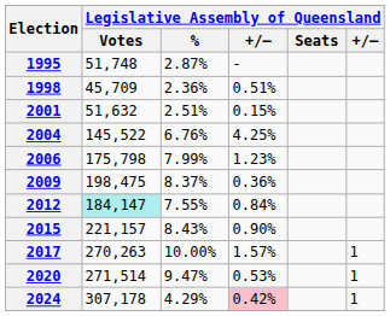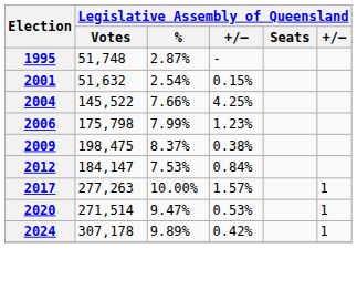- row: 1998 | 45,709 | 2.36% | 0.51%
2001 | Legislative Assembly of Queensland / %: 2.51% -> 2.54%
2004 | Legislative Assembly of Queensland / %: 6.76% -> 7.66%
2009 | column 4: 0.36% -> 0.38%
2012 | Legislative Assembly of Queensland / Votes: paleturquoise background -> no background
2012 | Legislative Assembly of Queensland / %: 7.55% -> 7.53%
- row: 2015 | 221,157 | 8.43% | 0.90%
2017 | Legislative Assembly of Queensland / Votes: 270,263 -> 277,263
2024 | Legislative Assembly of Queensland / %: 4.29% -> 9.89%
2024 | column 4: pink background -> no background
